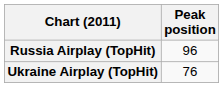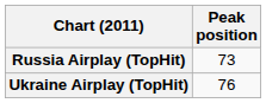Russia Airplay (TopHit) | Peak position: 96 -> 73
